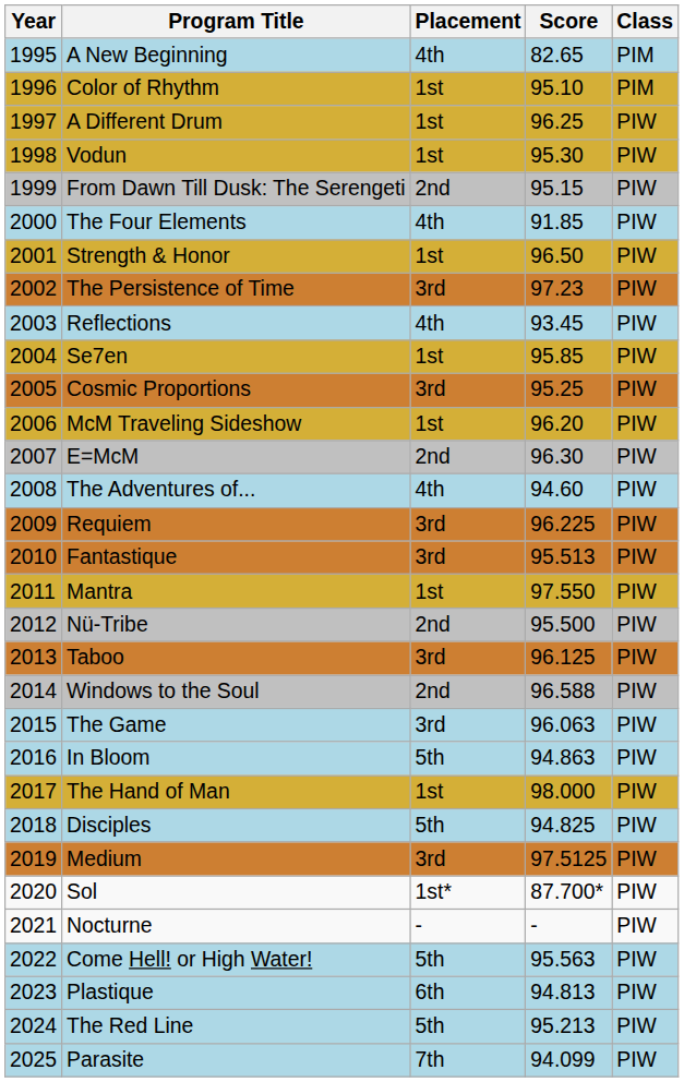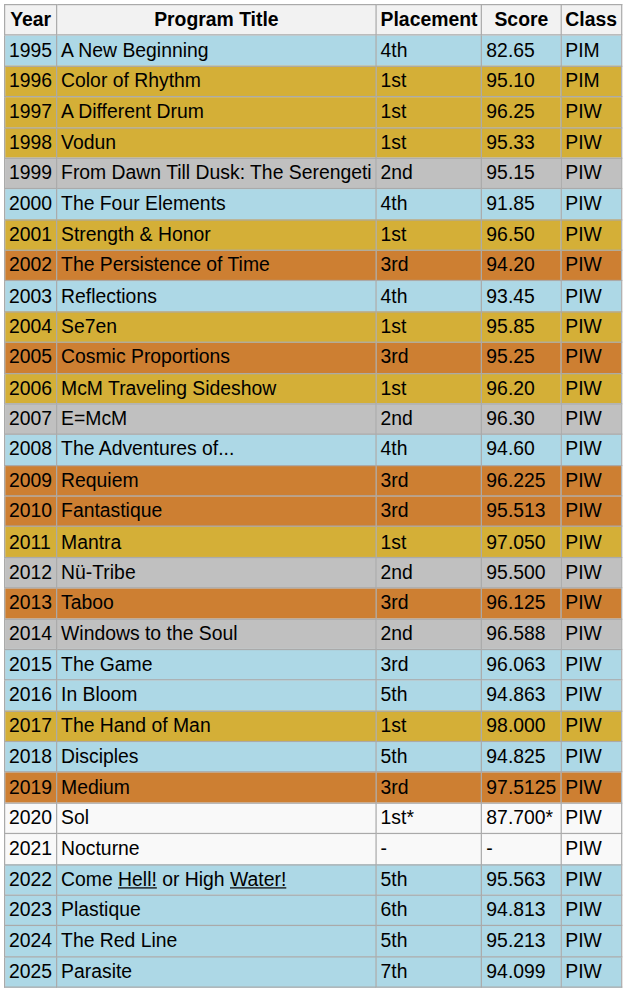Vodun | Score: 95.30 -> 95.33
The Persistence of Time | Score: 97.23 -> 94.20
Mantra | Score: 97.550 -> 97.050
